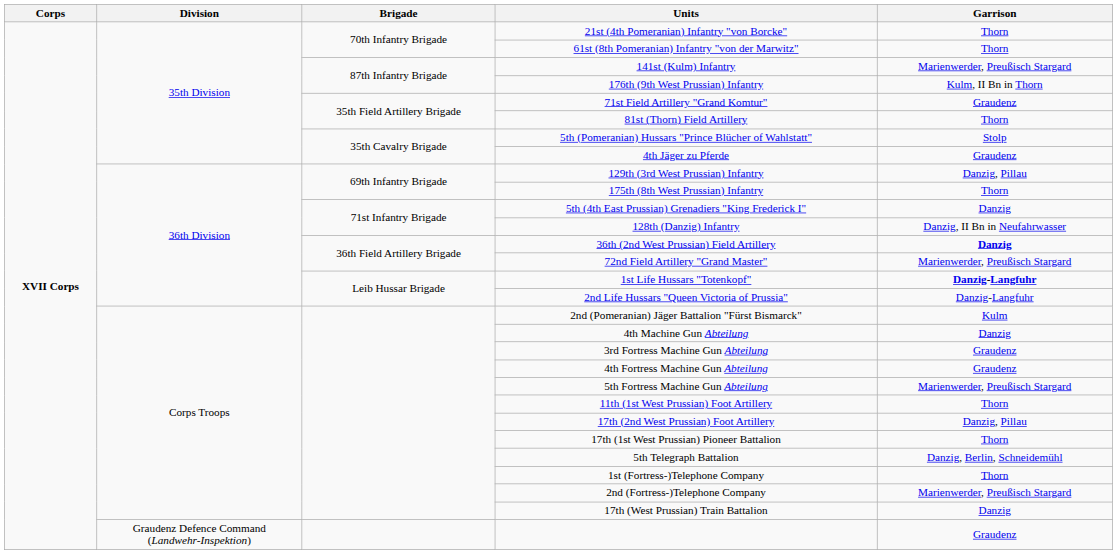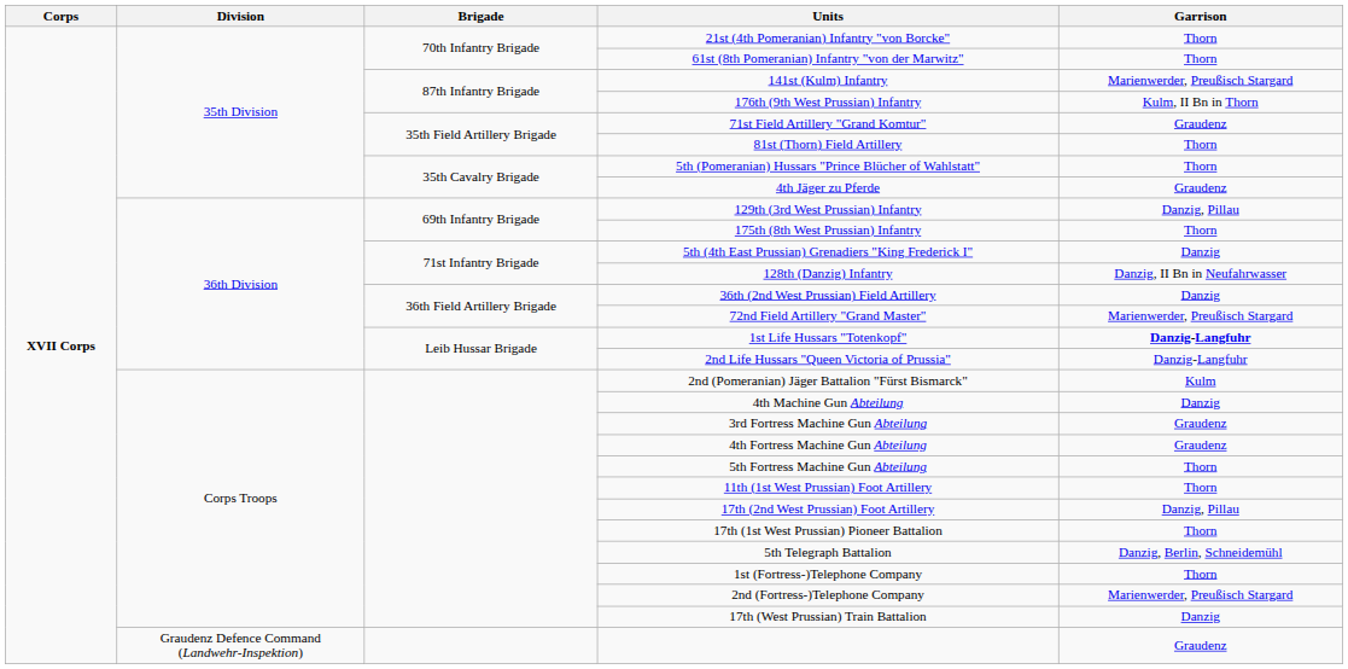5th (Pomeranian) Hussars "Prince Blücher of Wahlstatt" | Garrison: Stolp -> Thorn
36th (2nd West Prussian) Field Artillery | Garrison: bold -> normal
5th Fortress Machine Gun Abteilung | Garrison: Marienwerder, Preußisch Stargard -> Thorn
